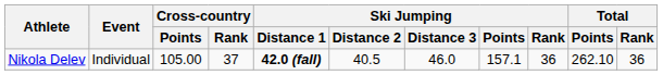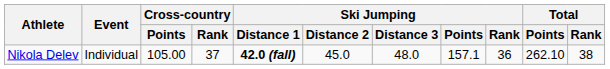Nikola Delev | Ski Jumping / Distance 2: 40.5 -> 45.0
Nikola Delev | Ski Jumping / Distance 3: 46.0 -> 48.0
Nikola Delev | Total / Rank: 36 -> 38
